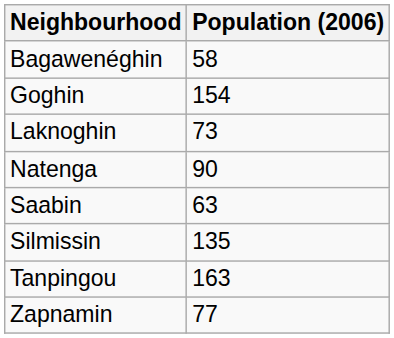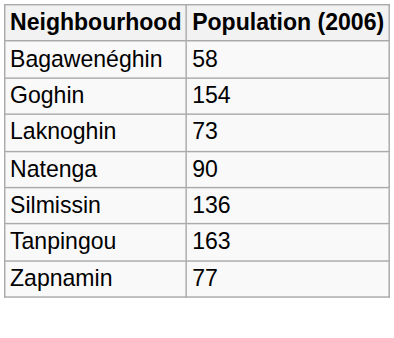- row: Saabin | 63
Silmissin | Population (2006): 135 -> 136
